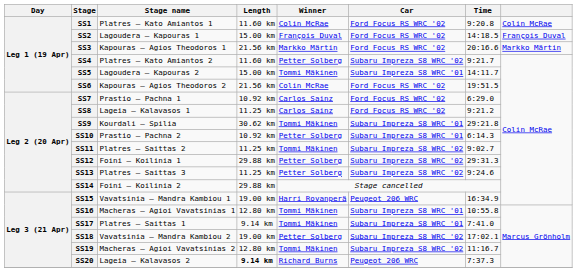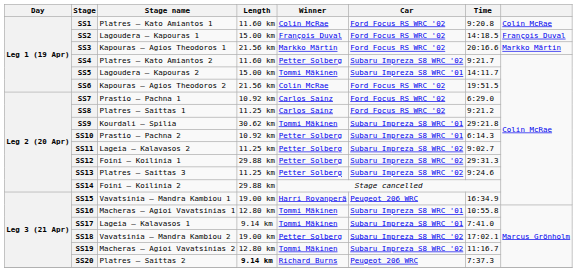SS8 | Stage name: Lageia — Kalavasos 1 -> Platres — Saittas 1
SS11 | Stage name: Platres — Saittas 2 -> Lageia — Kalavasos 2
SS11 | Winner: Tommi Mäkinen -> Petter Solberg
SS17 | Stage name: Platres — Saittas 1 -> Lageia — Kalavasos 1
SS20 | Stage name: Lageia — Kalavasos 2 -> Platres — Saittas 2
